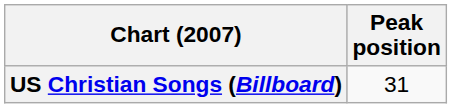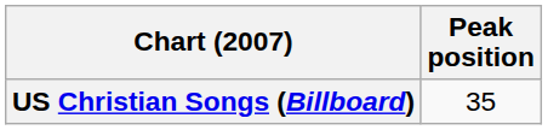US Christian Songs (Billboard) | Peak position: 31 -> 35
